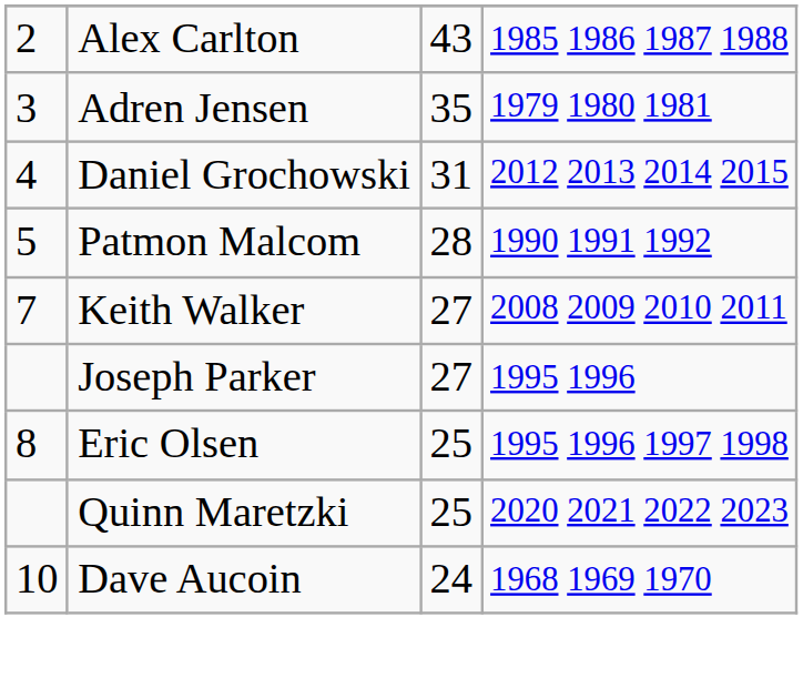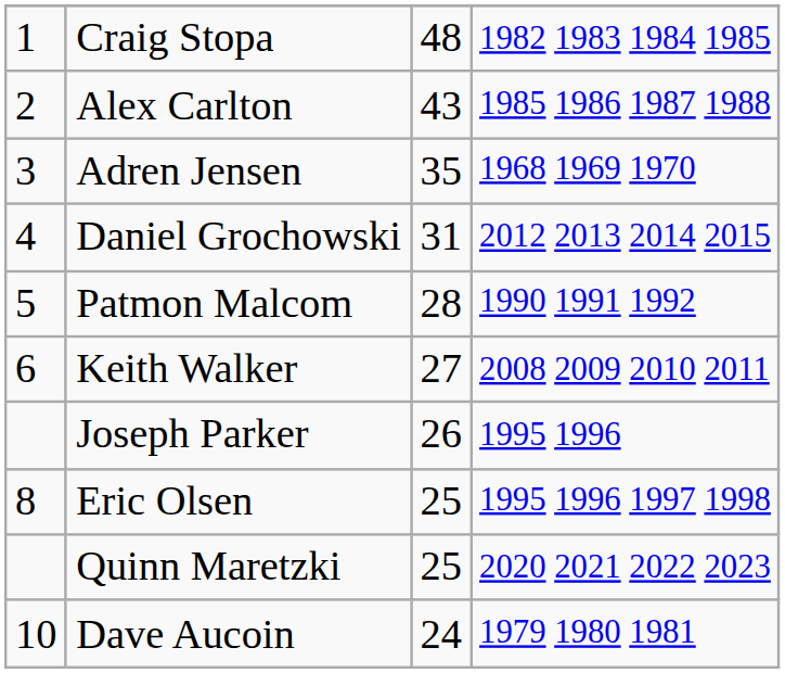+ row: 1 | Craig Stopa | 48 | 1982 1983 1984 1985
Adren Jensen | column 4: 1979 1980 1981 -> 1968 1969 1970
Keith Walker | column 1: 7 -> 6
Joseph Parker | column 3: 27 -> 26
Dave Aucoin | column 4: 1968 1969 1970 -> 1979 1980 1981
